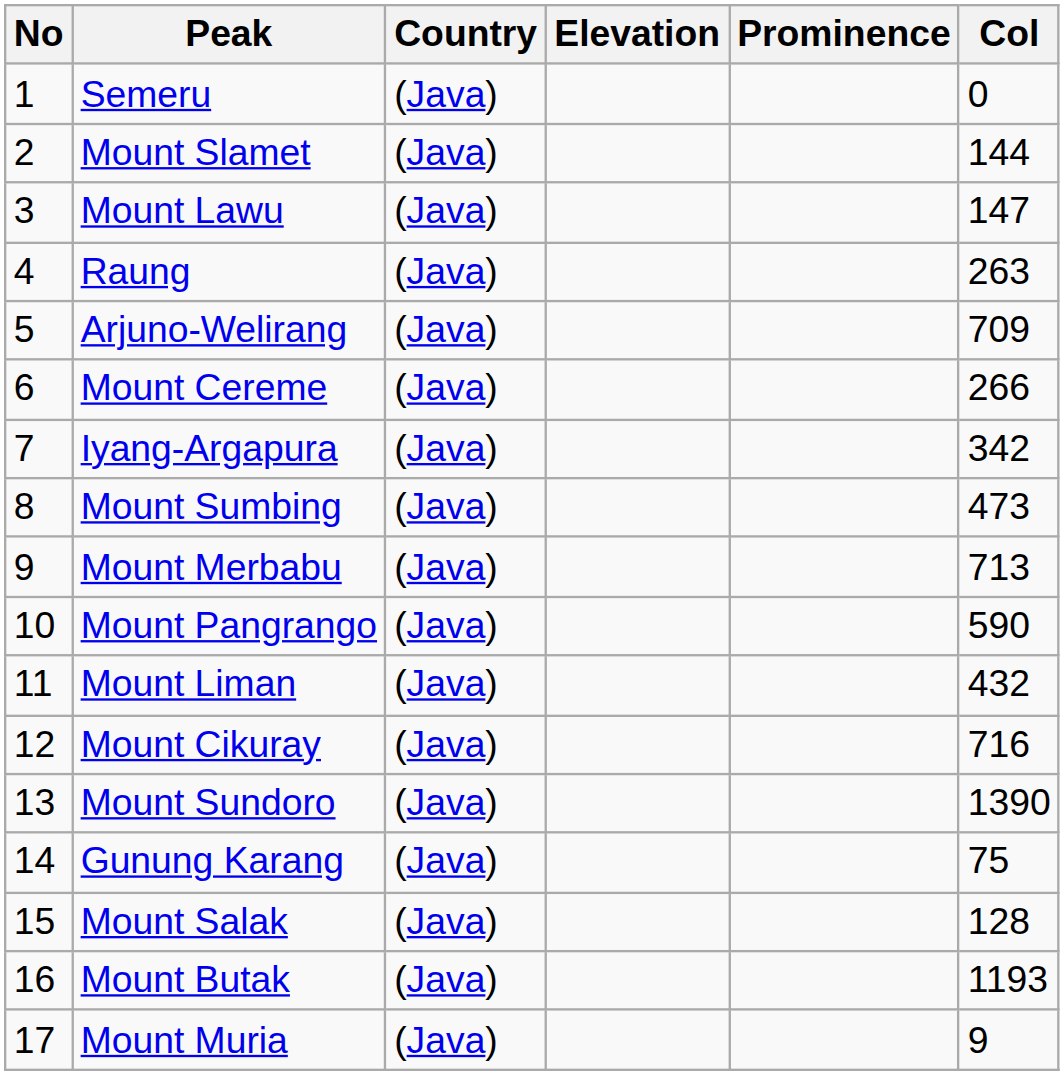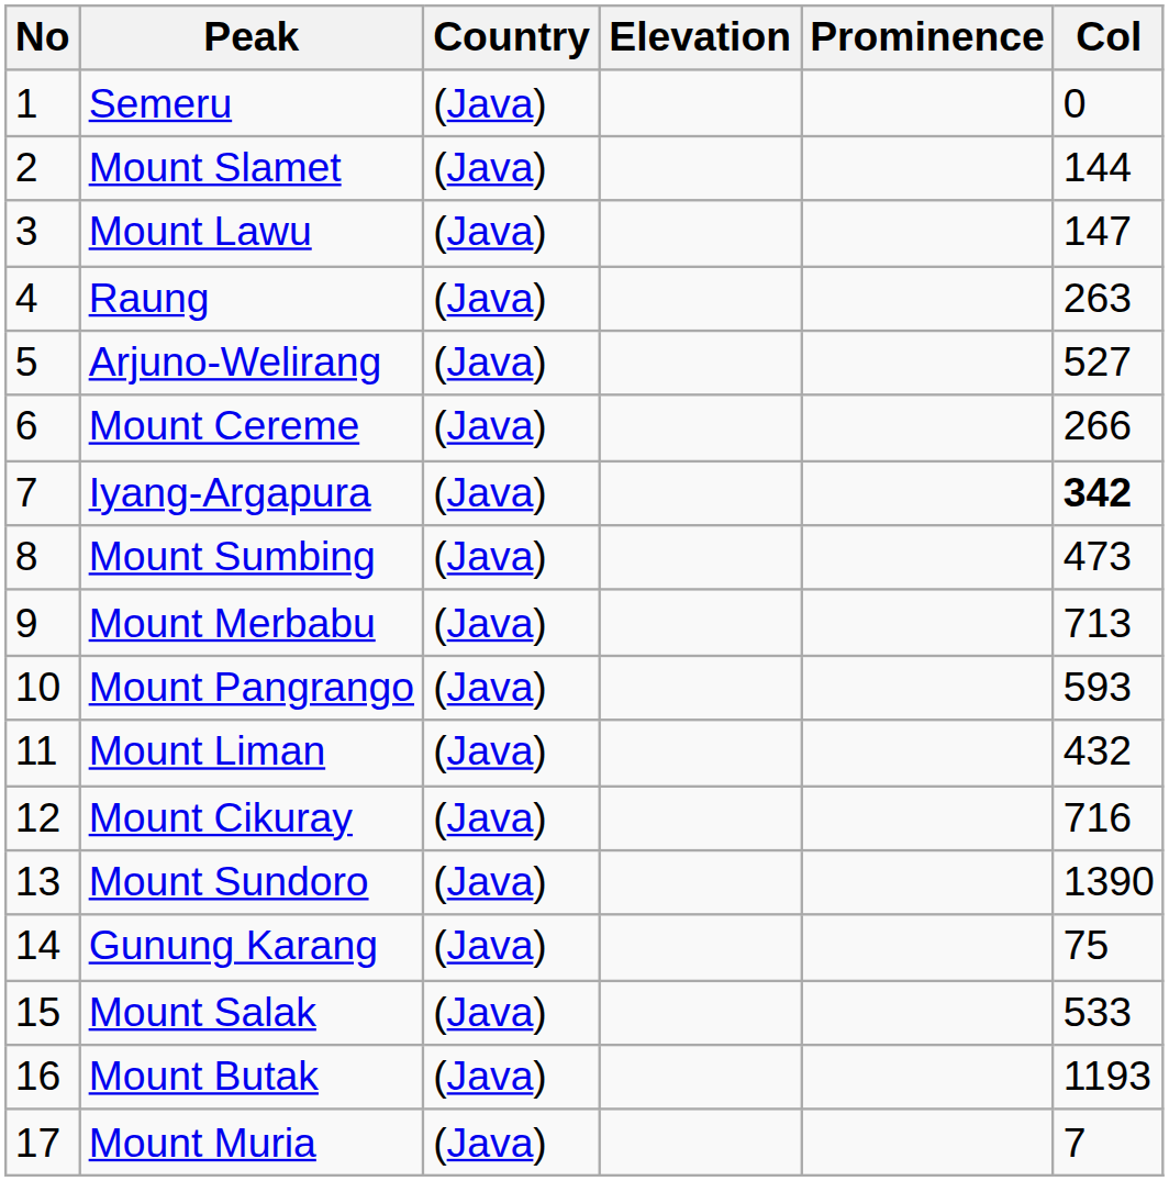Arjuno-Welirang | Col: 709 -> 527
Iyang-Argapura | Col: normal -> bold
Mount Pangrango | Col: 590 -> 593
Mount Salak | Col: 128 -> 533
Mount Muria | Col: 9 -> 7
